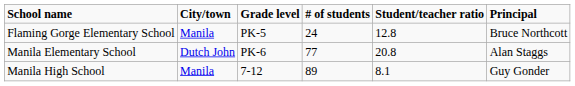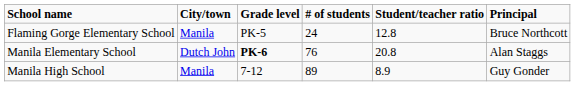Manila Elementary School | Grade level: normal -> bold
Manila Elementary School | # of students: 77 -> 76
Manila High School | Student/teacher ratio: 8.1 -> 8.9
